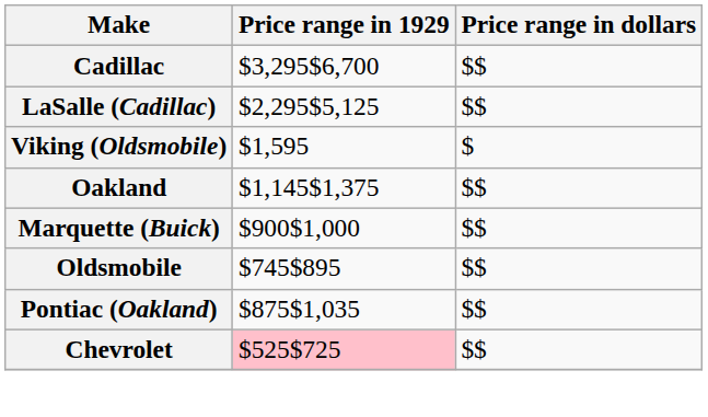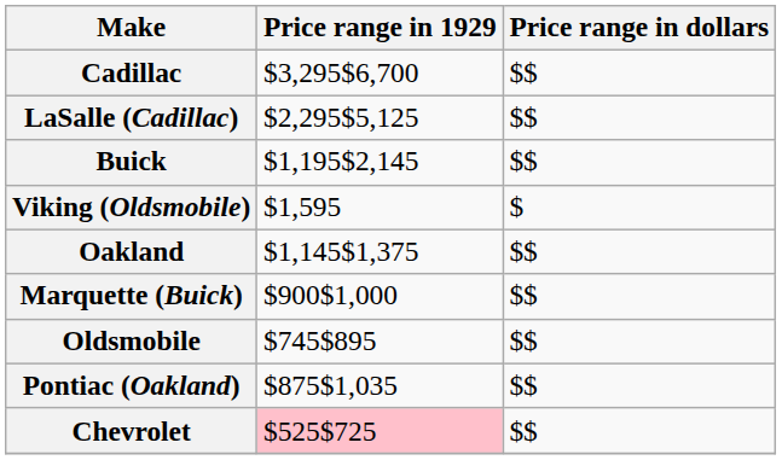+ row: Buick | $1,195$2,145 | $$
